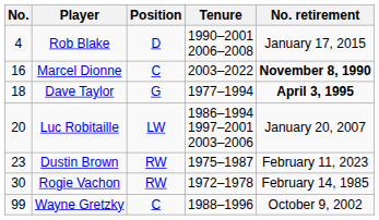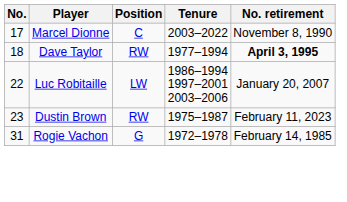- row: 4 | Rob Blake | D | 1990–2001 2006–2008 | January 17, 2015
Marcel Dionne | No.: 16 -> 17
Marcel Dionne | No. retirement: bold -> normal
Dave Taylor | Position: G -> RW
Luc Robitaille | No.: 20 -> 22
Rogie Vachon | No.: 30 -> 31
Rogie Vachon | Position: RW -> G
- row: 99 | Wayne Gretzky | C | 1988–1996 | October 9, 2002
